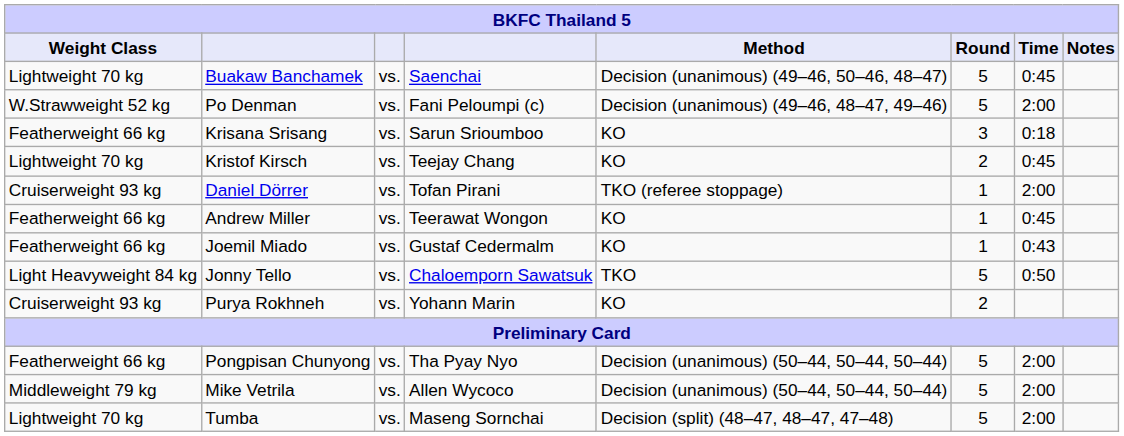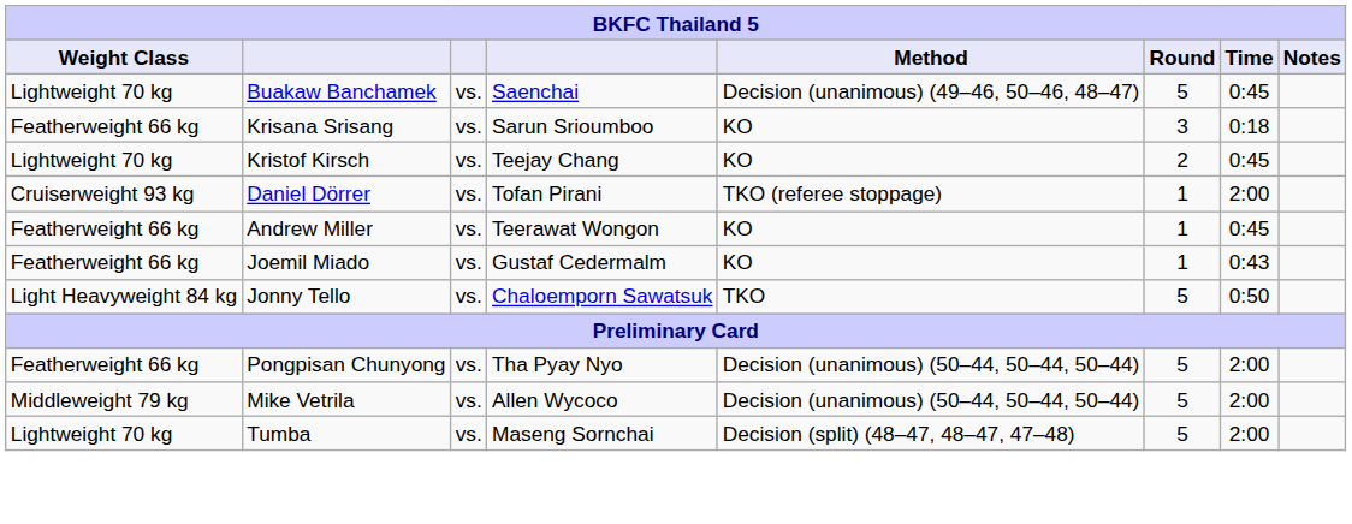- row: W.Strawweight 52 kg | Po Denman | vs. | Fani Peloumpi (c) | Decision (unanimous) (49–46, 48–47, 49–46) | 5 | 2:00
- row: Cruiserweight 93 kg | Purya Rokhneh | vs. | Yohann Marin | KO | 2
